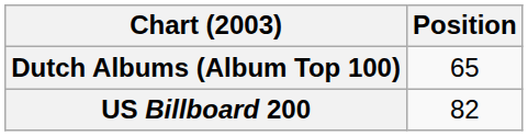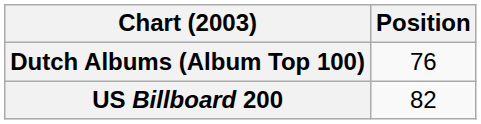Dutch Albums (Album Top 100) | Position: 65 -> 76
